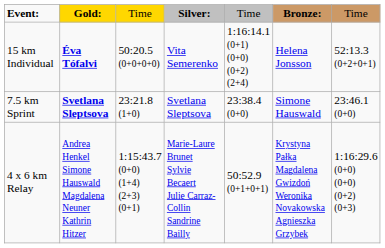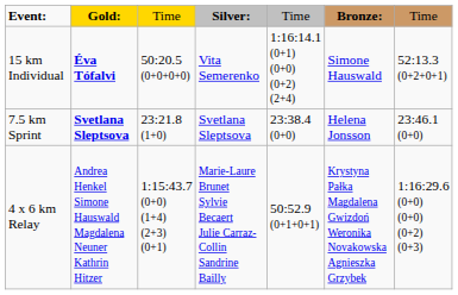15 km Individual | column 6: Helena Jonsson -> Simone Hauswald
7.5 km Sprint | column 6: Simone Hauswald -> Helena Jonsson
